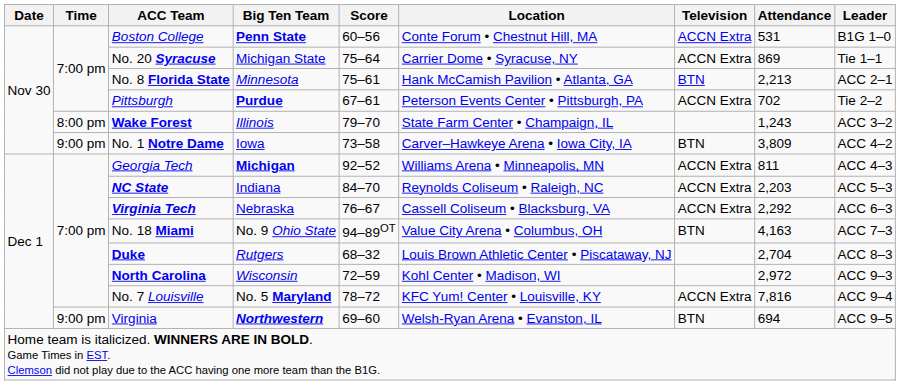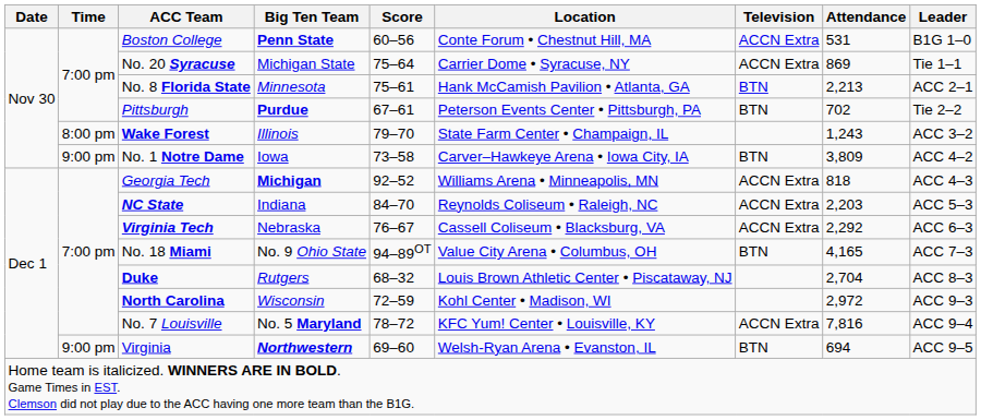Pittsburgh | Television: ACCN Extra -> BTN
Georgia Tech | Attendance: 811 -> 818
No. 18 Miami | Attendance: 4,163 -> 4,165
